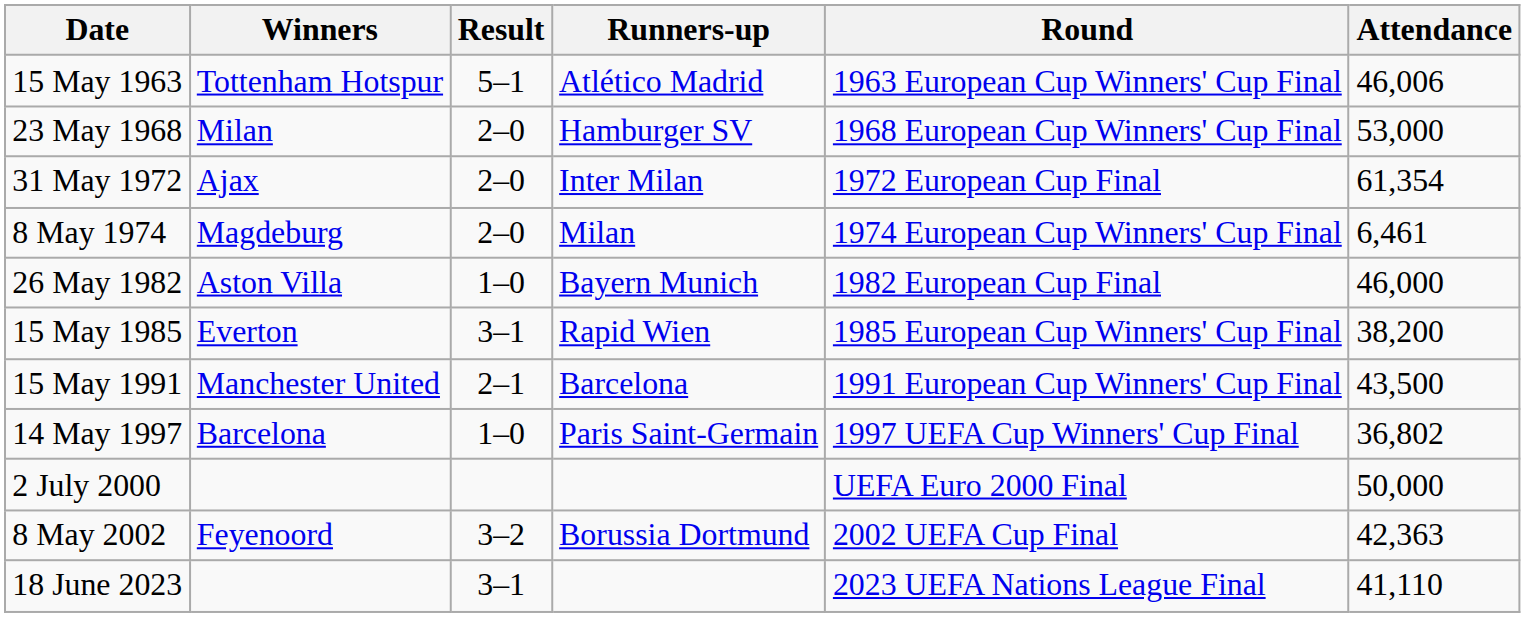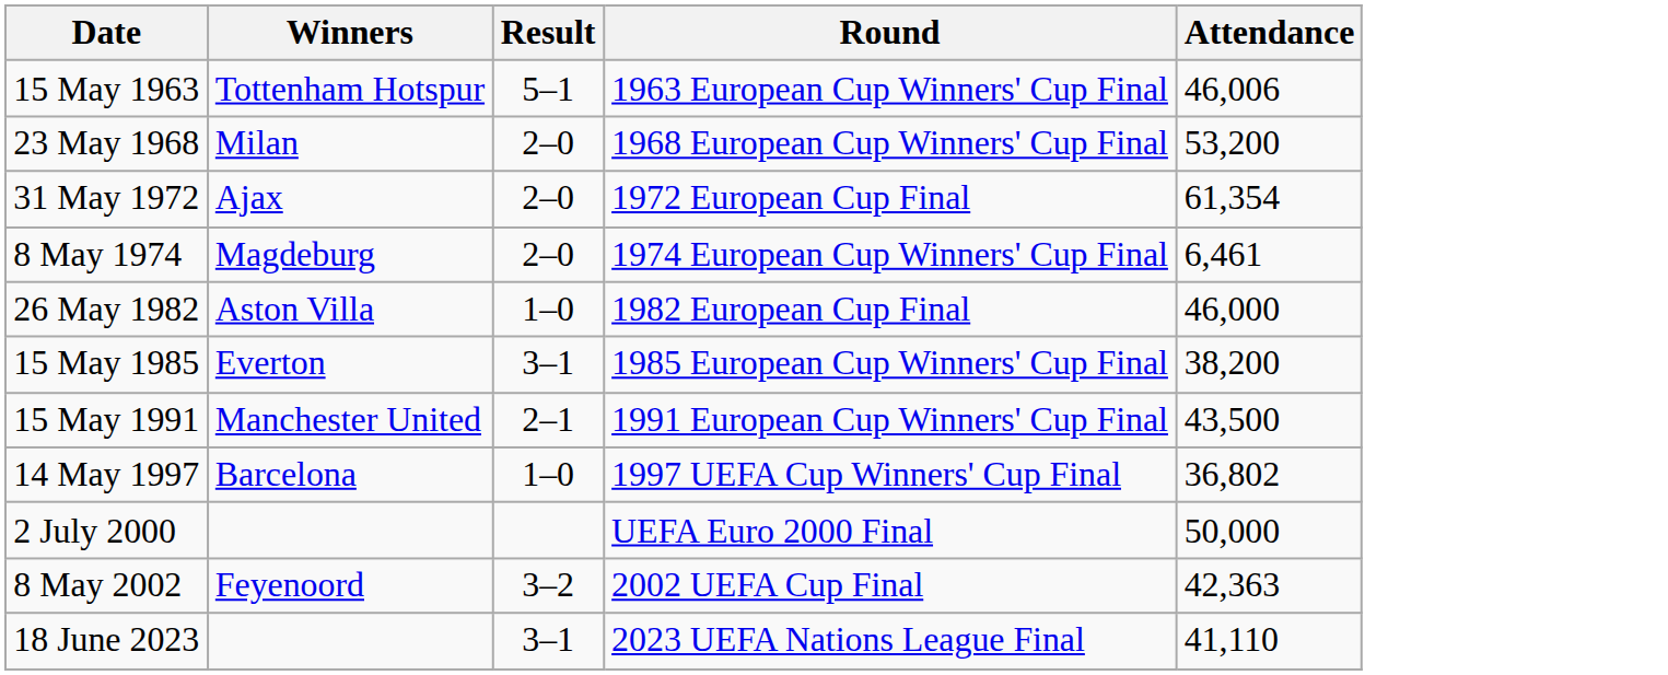- column: Runners-up | Atlético Madrid | Hamburger SV | Inter Milan | Milan | Bayern Munich | Rapid Wien | Barcelona | Paris Saint-Germain | Borussia Dortmund
23 May 1968 | Attendance: 53,000 -> 53,200
